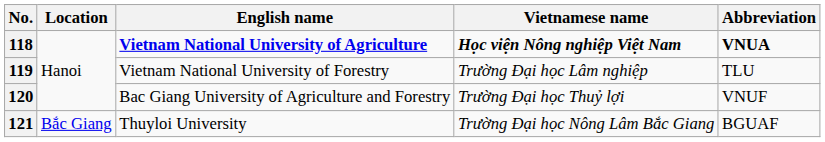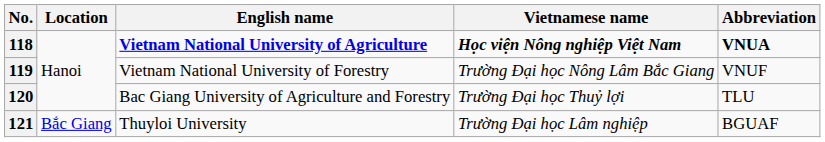119 | Vietnamese name: Trường Đại học Lâm nghiệp -> Trường Đại học Nông Lâm Bắc Giang
119 | Abbreviation: TLU -> VNUF
120 | Abbreviation: VNUF -> TLU
121 | Vietnamese name: Trường Đại học Nông Lâm Bắc Giang -> Trường Đại học Lâm nghiệp
